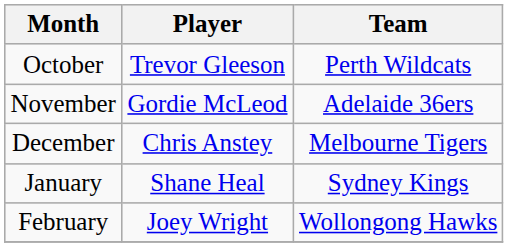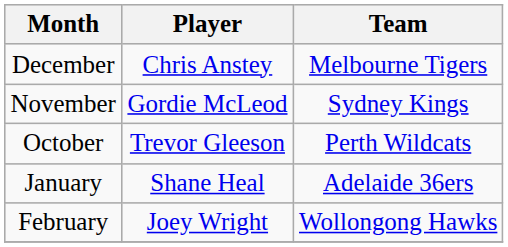rows swapped: October <-> December
November | Team: Adelaide 36ers -> Sydney Kings
January | Team: Sydney Kings -> Adelaide 36ers
